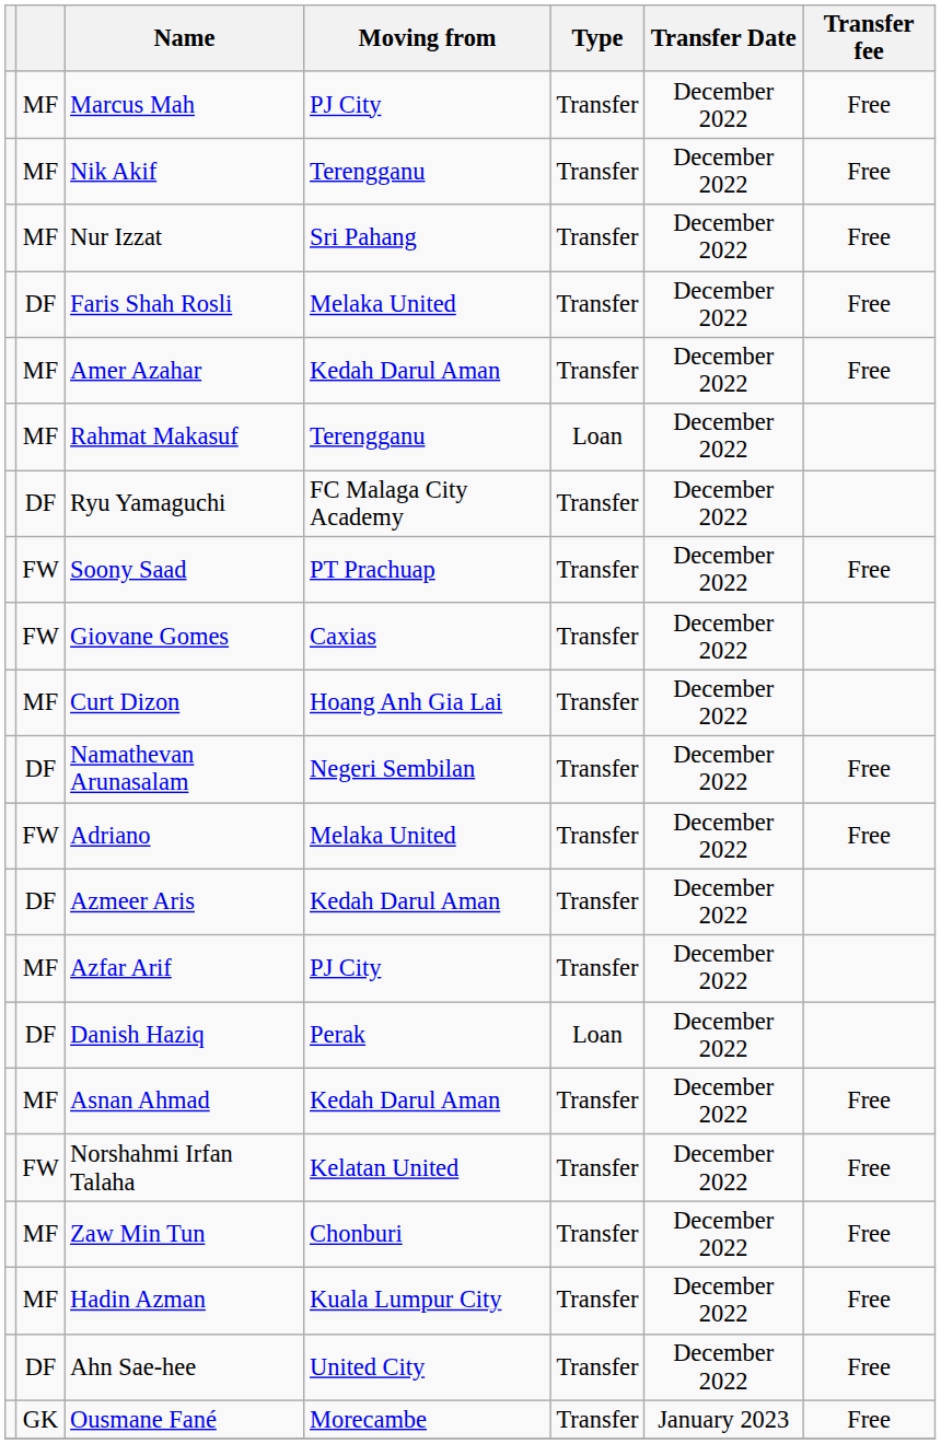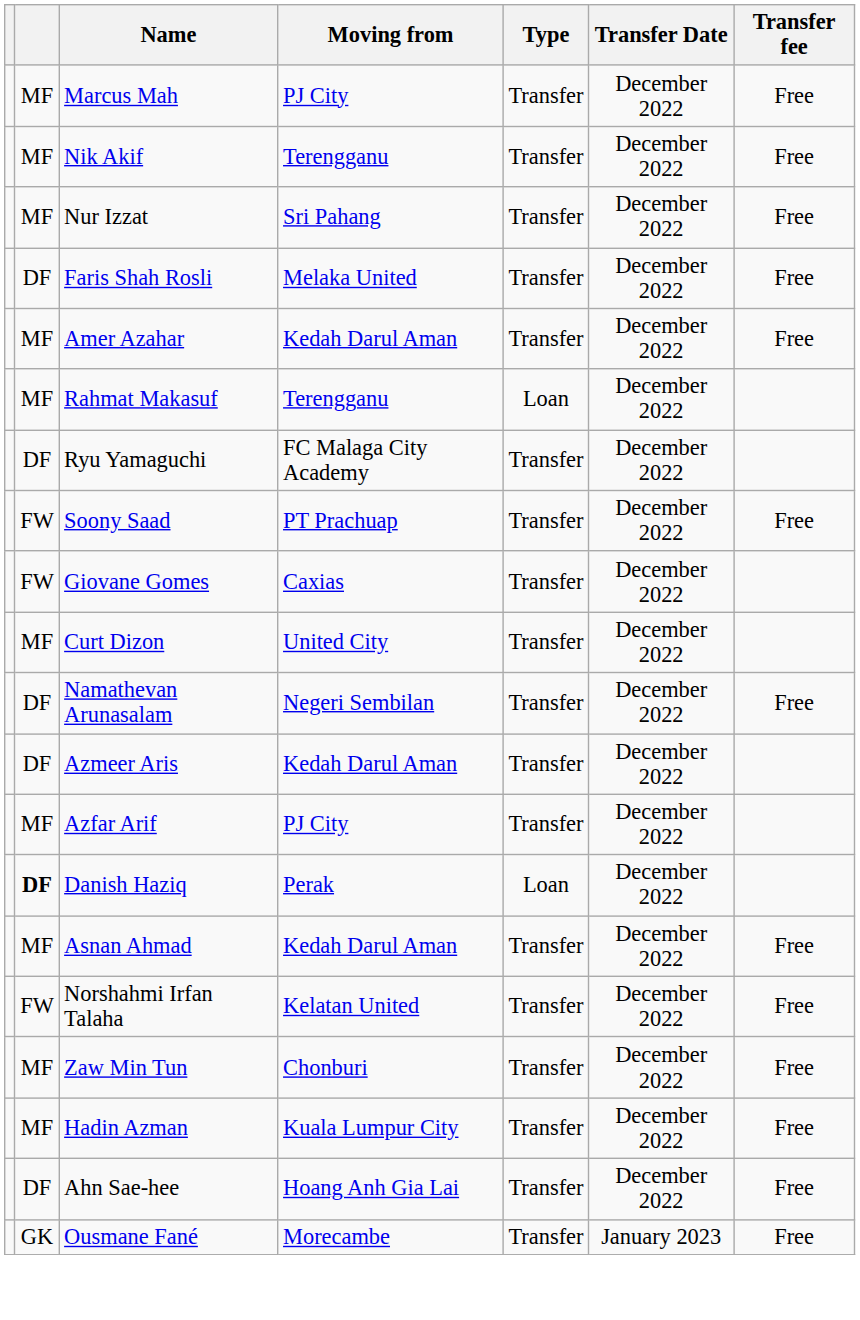Curt Dizon | Moving from: Hoang Anh Gia Lai -> United City
- row: FW | Adriano | Melaka United | Transfer | December 2022 | Free
Danish Haziq | column 2: normal -> bold
Ahn Sae-hee | Moving from: United City -> Hoang Anh Gia Lai
